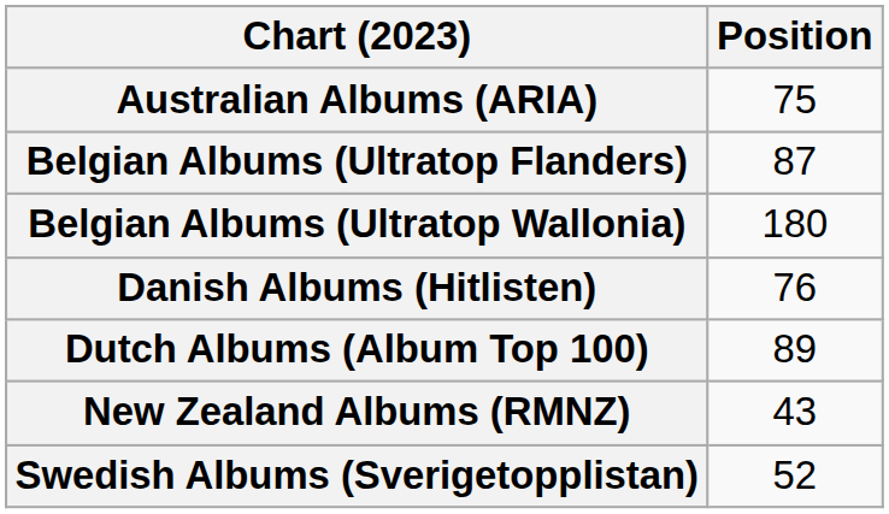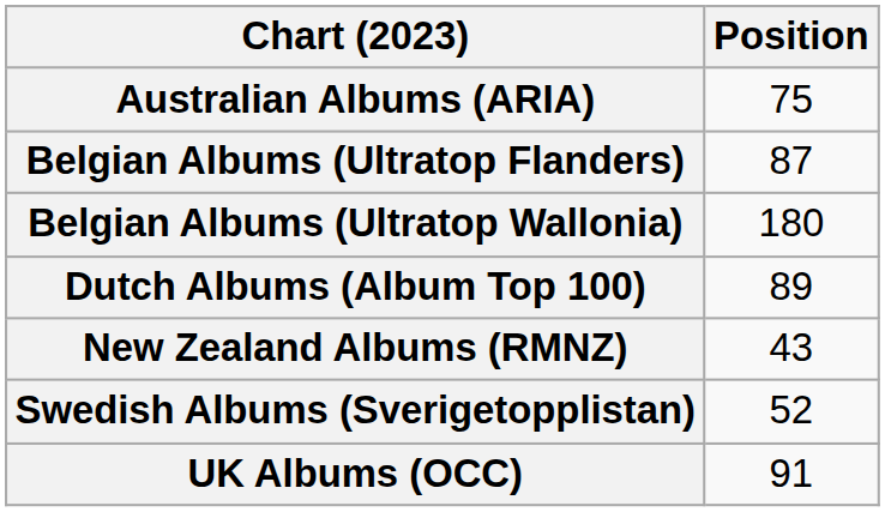- row: Danish Albums (Hitlisten) | 76
+ row: UK Albums (OCC) | 91
